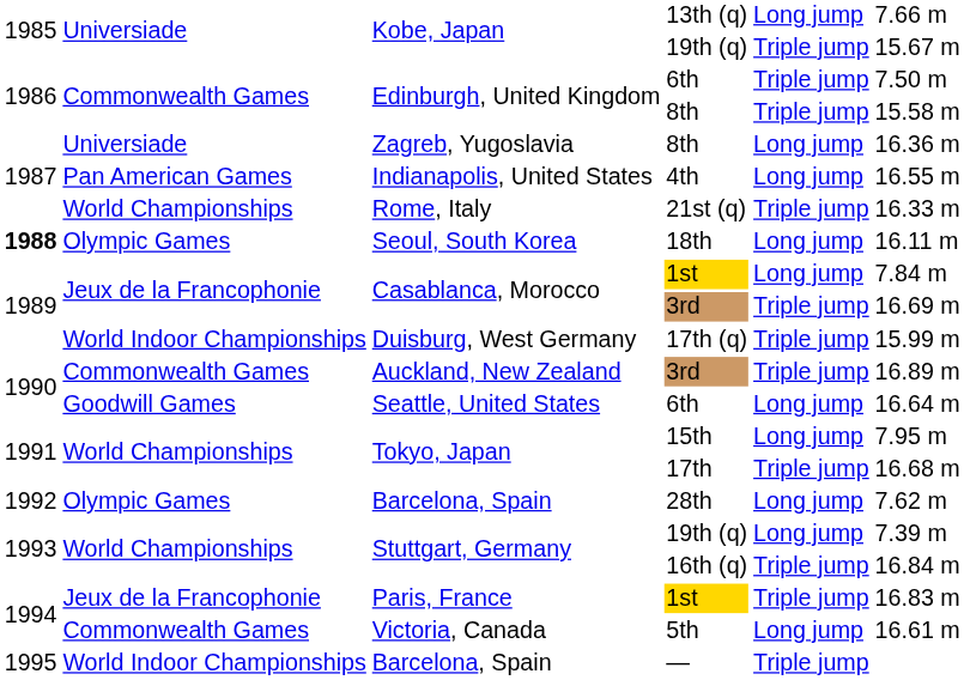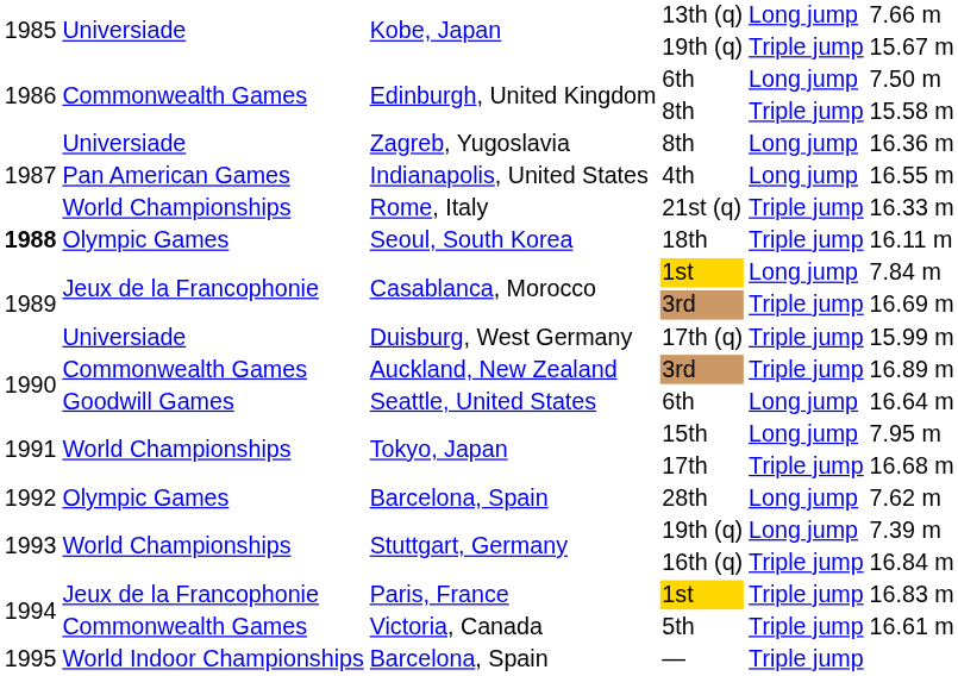Edinburgh, United Kingdom / 6th | column 5: Triple jump -> Long jump
Seoul, South Korea | column 5: Long jump -> Triple jump
Duisburg, West Germany | column 2: World Indoor Championships -> Universiade
Victoria, Canada | column 5: Long jump -> Triple jump
